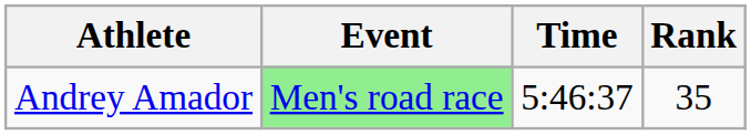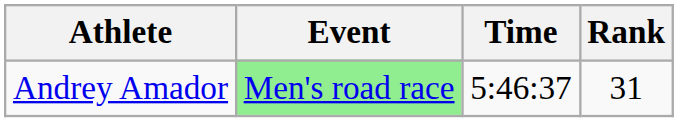Andrey Amador | Rank: 35 -> 31
